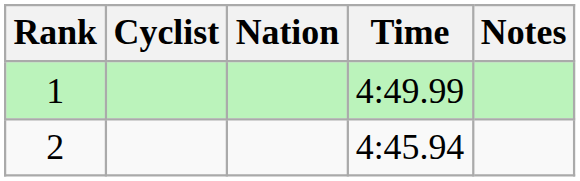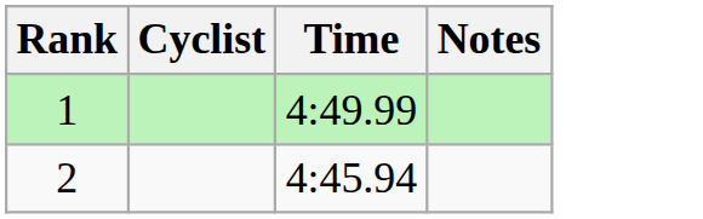- column: Nation
